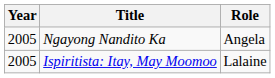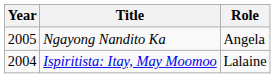Ispiritista: Itay, May Moomoo | Year: 2005 -> 2004
